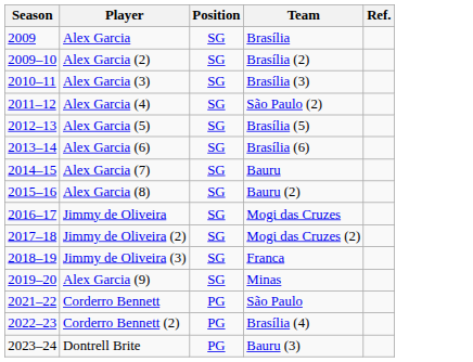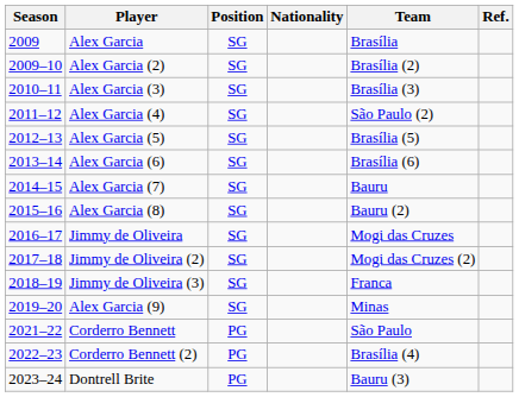+ column: Nationality
